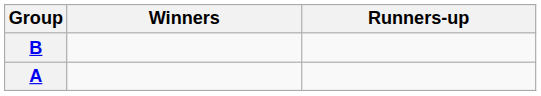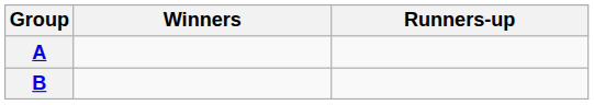rows swapped: A <-> B
